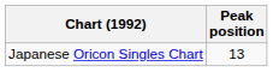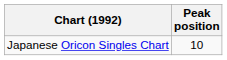Japanese Oricon Singles Chart | Peak position: 13 -> 10
